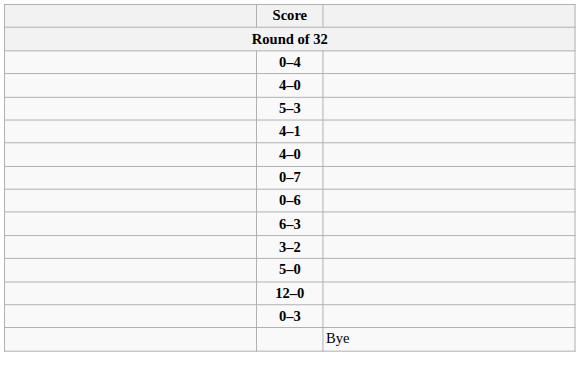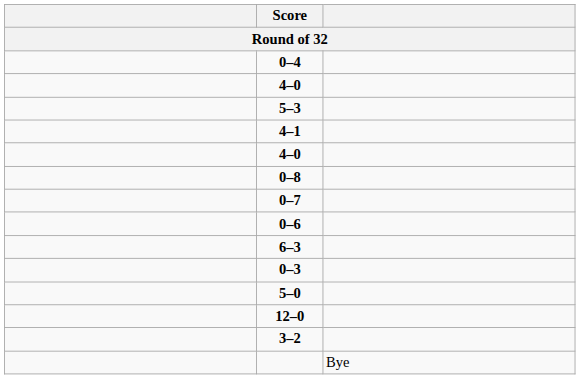+ row: 0–8
rows swapped: 0–3 <-> 3–2
